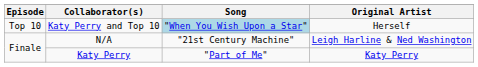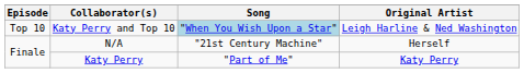Katy Perry and Top 10 | Original Artist: Herself -> Leigh Harline & Ned Washington
N/A | Original Artist: Leigh Harline & Ned Washington -> Herself
